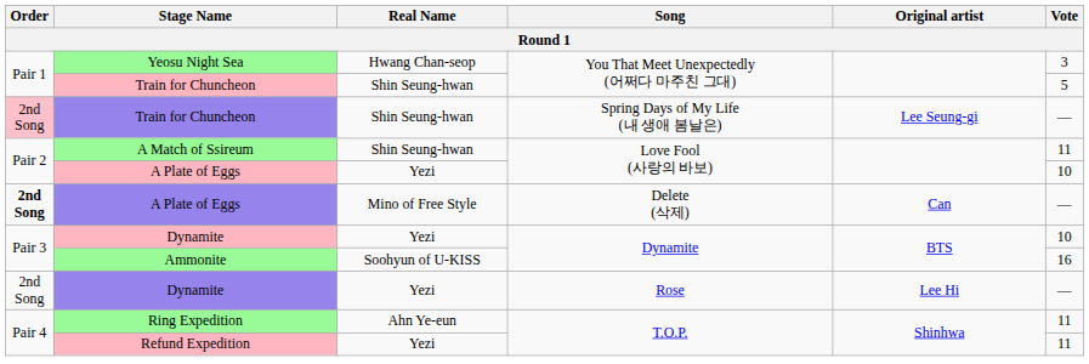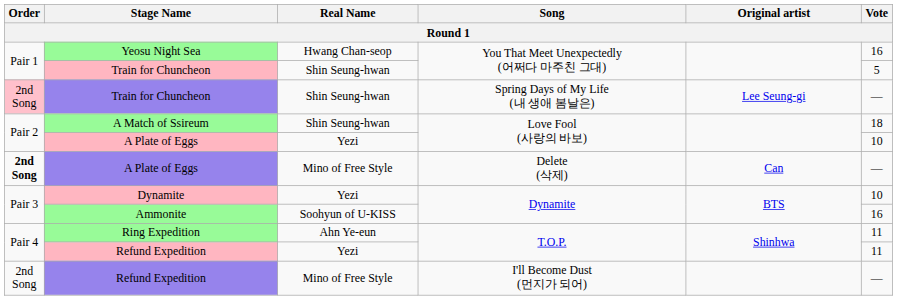Yeosu Night Sea | Vote: 3 -> 16
A Match of Ssireum | Vote: 11 -> 18
- row: 2nd Song | Dynamite | Yezi | Rose | Lee Hi | —
+ row: 2nd Song | Refund Expedition | Mino of Free Style | I'll Become Dust (먼지가 되어) | —
